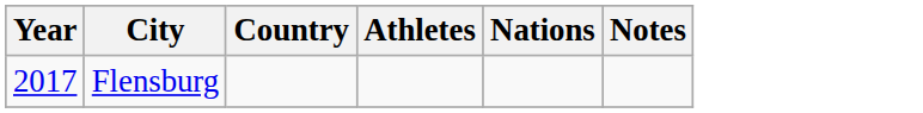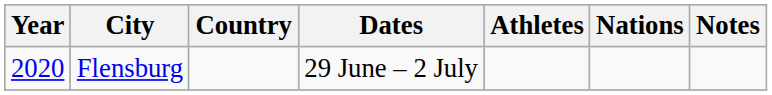+ column: Dates | 29 June – 2 July
Flensburg | Year: 2017 -> 2020
